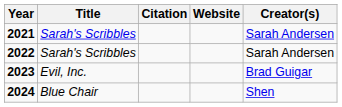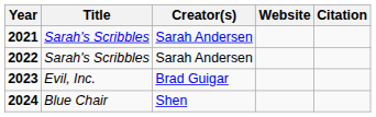columns swapped: Creator(s) <-> Citation
